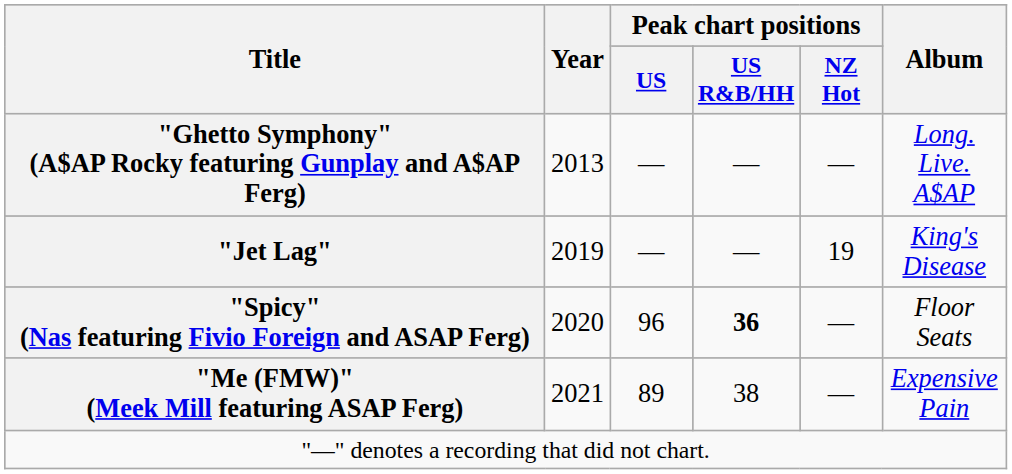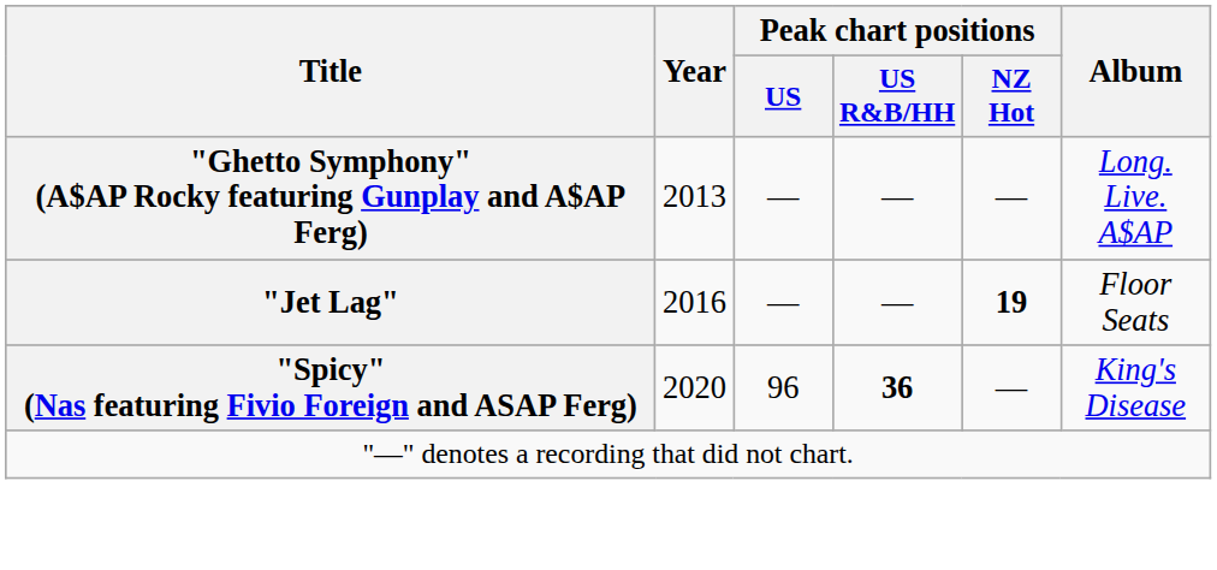"Jet Lag" | Year: 2019 -> 2016
"Jet Lag" | Peak chart positions / NZ Hot: normal -> bold
"Jet Lag" | Album: King's Disease -> Floor Seats
"Spicy" (Nas featuring Fivio Foreign and ASAP Ferg) | Album: Floor Seats -> King's Disease
- row: "Me (FMW)" (Meek Mill featuring ASAP Ferg) | 2021 | 89 | 38 | — | Expensive Pain
